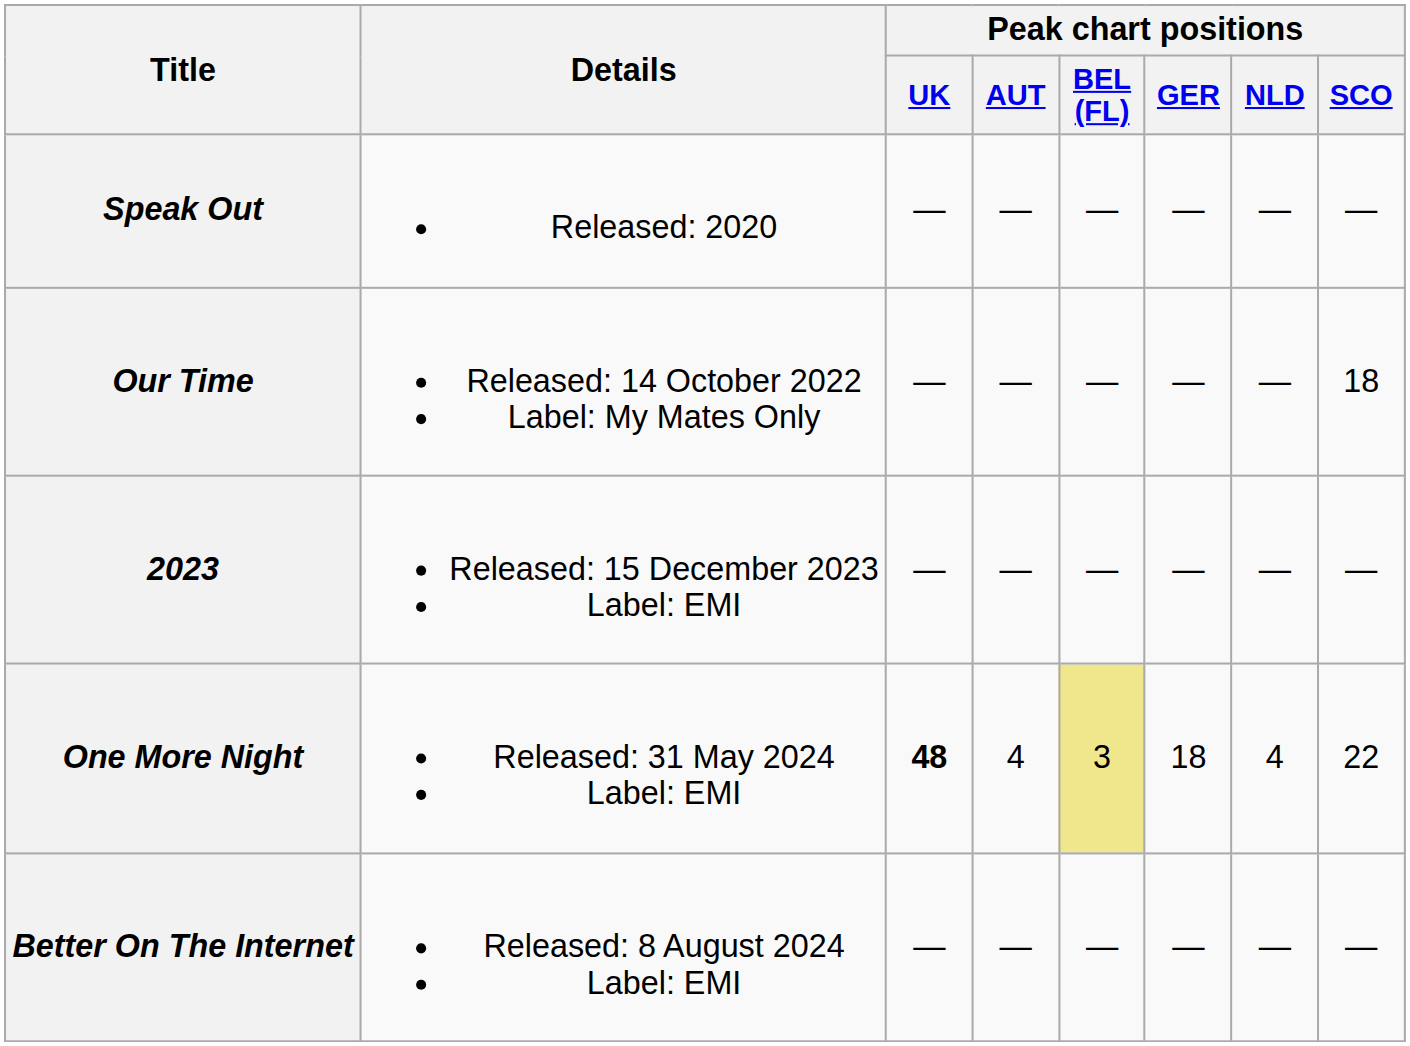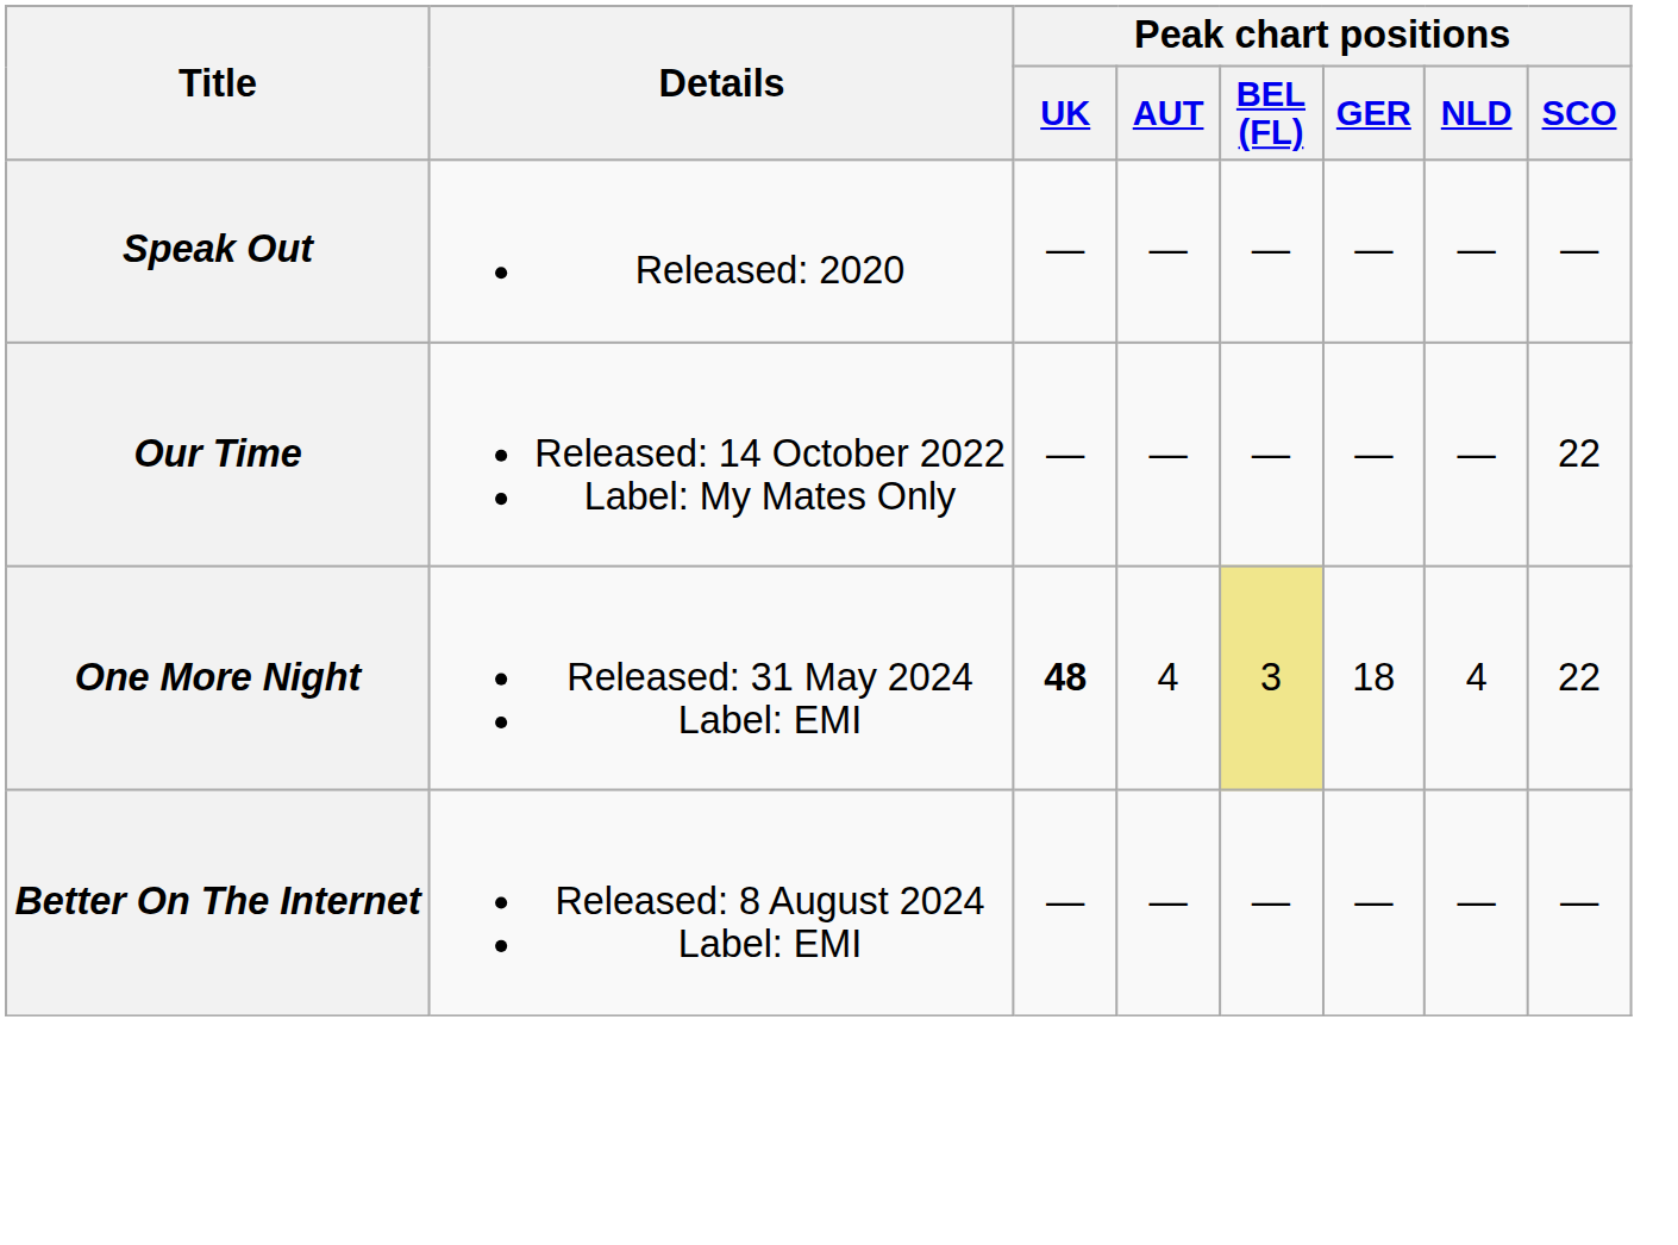Our Time | Peak chart positions / SCO: 18 -> 22
- row: 2023 | Released: 15 December 2023 Label: EMI | — | — | — | — | — | —
